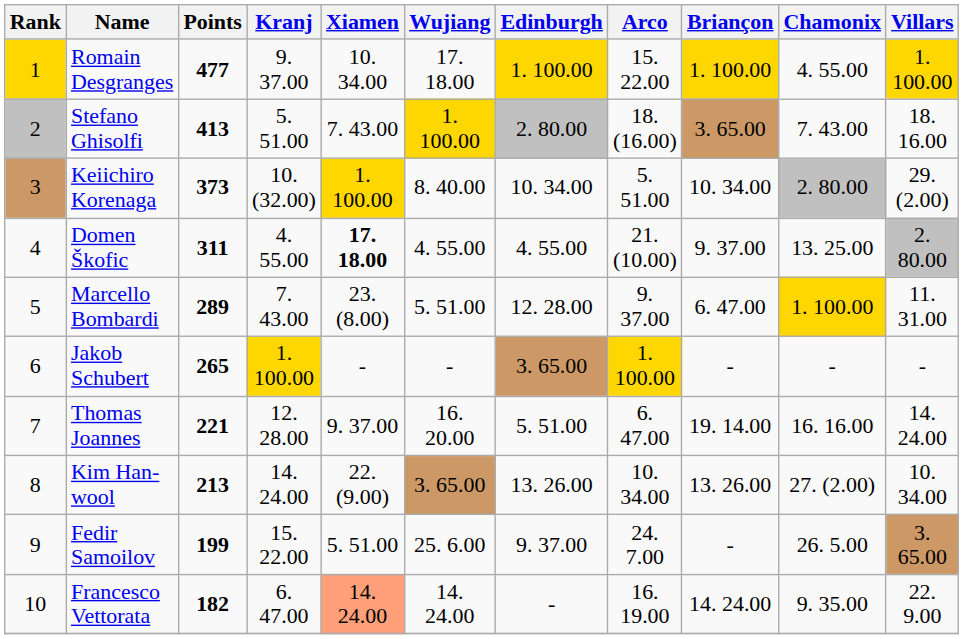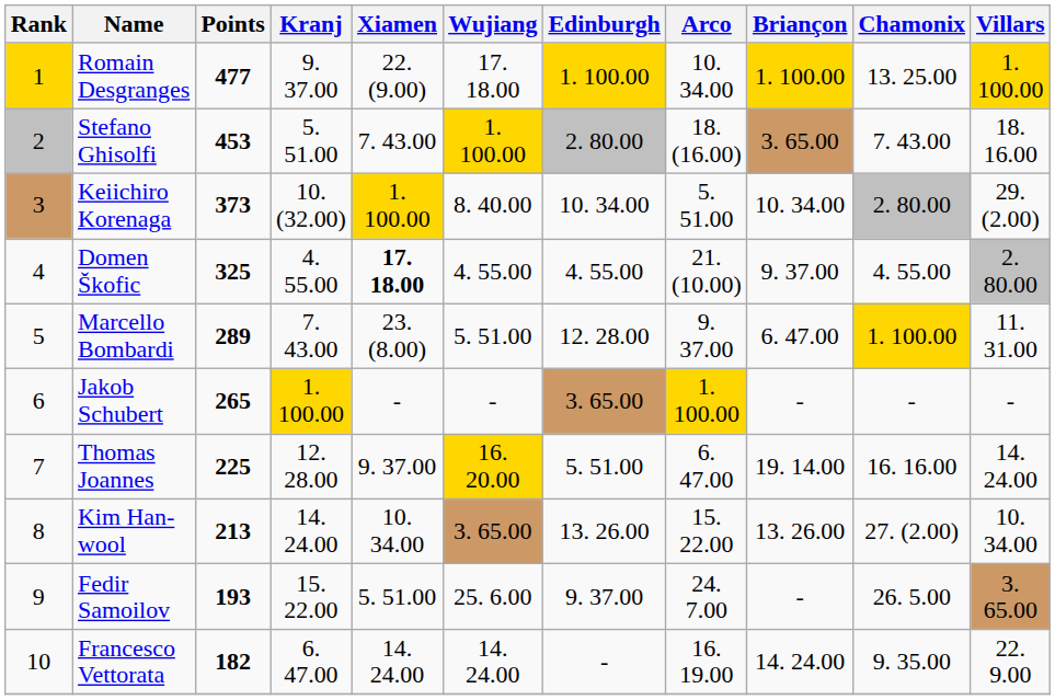Romain Desgranges | Xiamen: 10. 34.00 -> 22. (9.00)
Romain Desgranges | Arco: 15. 22.00 -> 10. 34.00
Romain Desgranges | Chamonix: 4. 55.00 -> 13. 25.00
Stefano Ghisolfi | Points: 413 -> 453
Domen Škofic | Points: 311 -> 325
Domen Škofic | Chamonix: 13. 25.00 -> 4. 55.00
Thomas Joannes | Points: 221 -> 225
Thomas Joannes | Wujiang: no background -> gold background
Kim Han-wool | Xiamen: 22. (9.00) -> 10. 34.00
Kim Han-wool | Arco: 10. 34.00 -> 15. 22.00
Fedir Samoilov | Points: 199 -> 193
Francesco Vettorata | Xiamen: lightsalmon background -> no background
